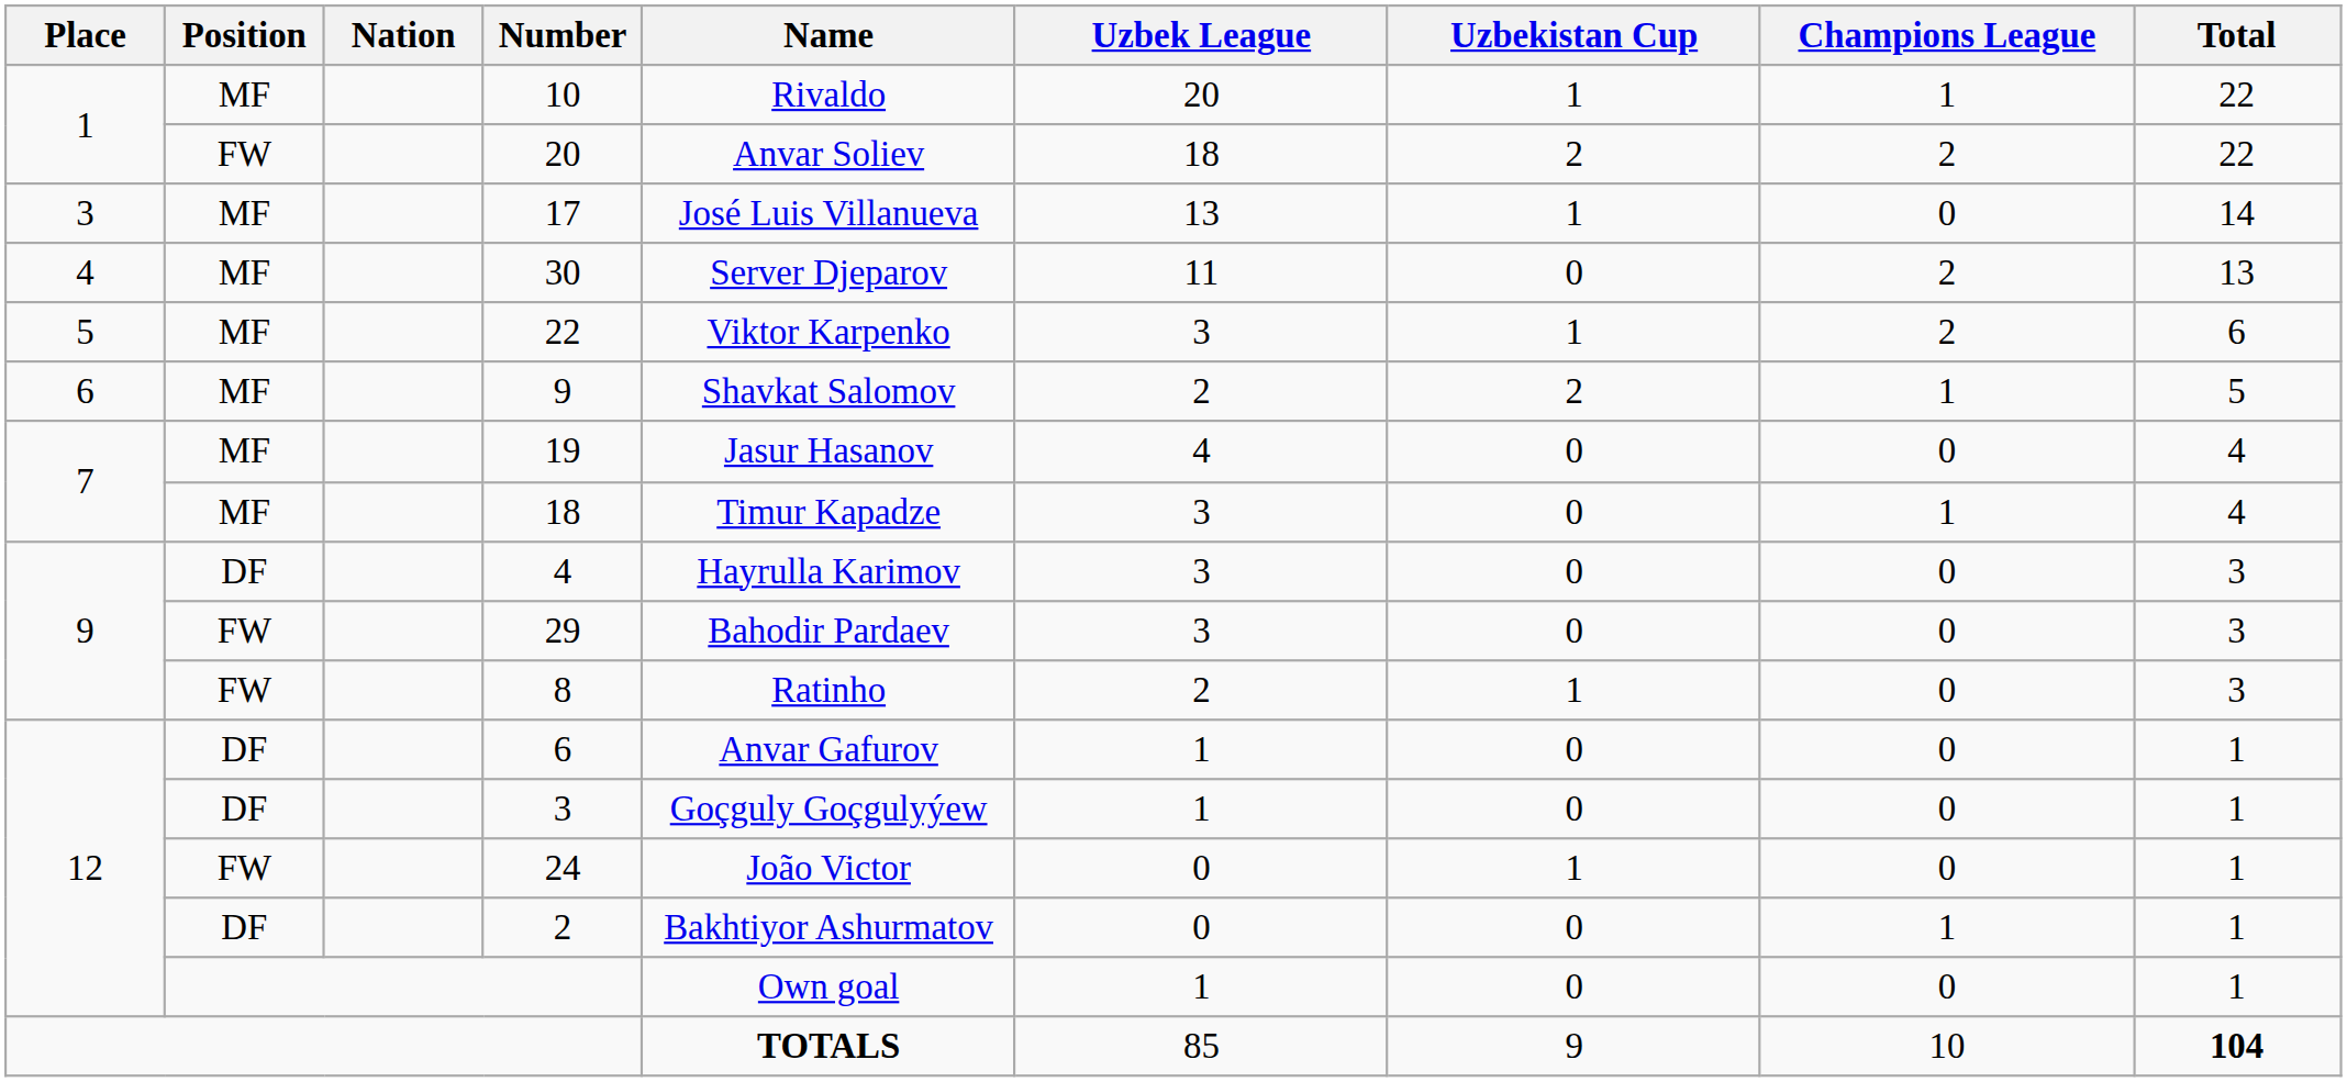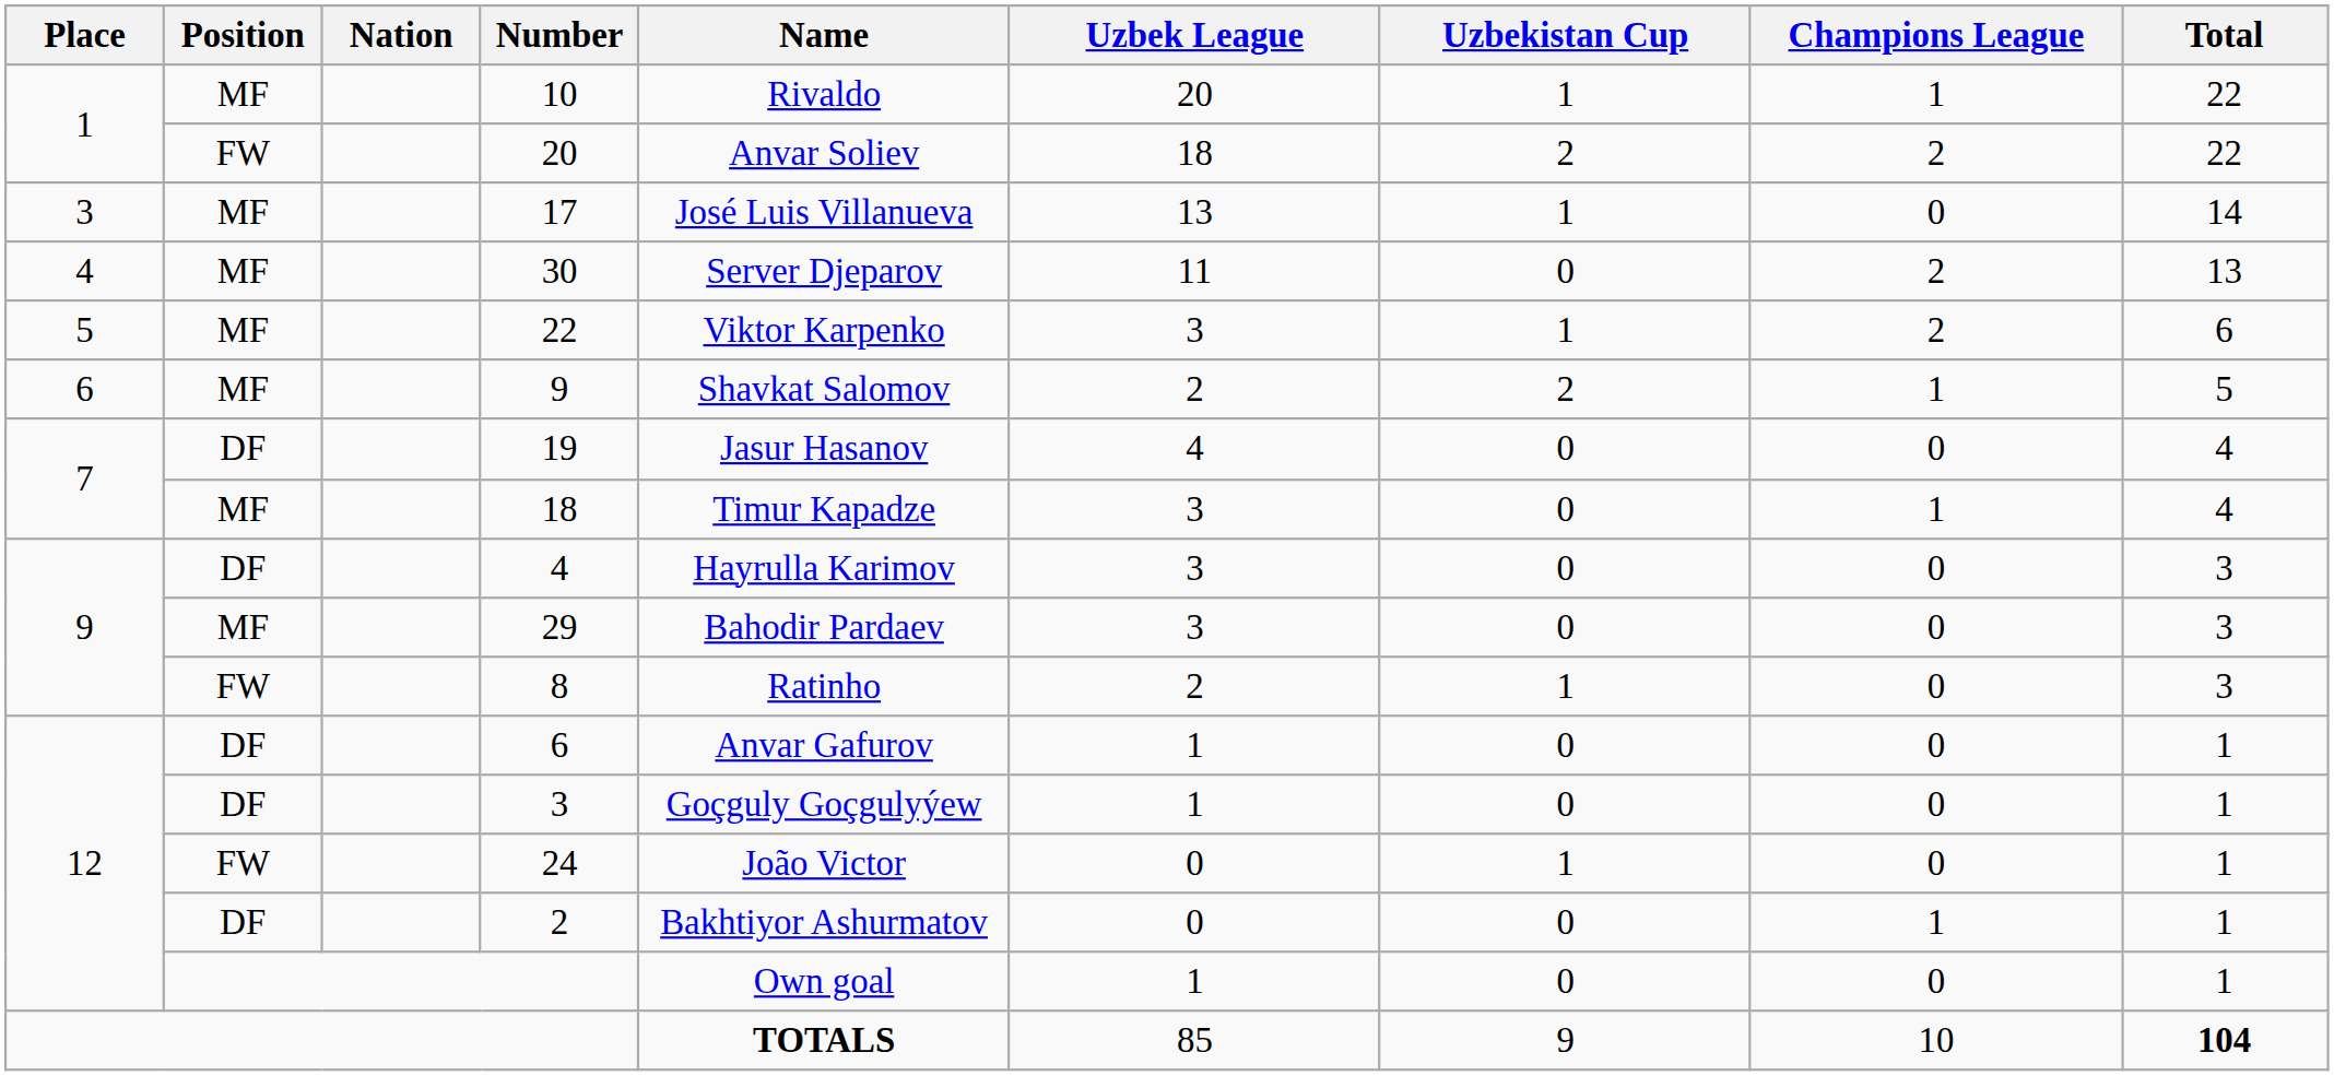19 | Position: MF -> DF
29 | Position: FW -> MF
